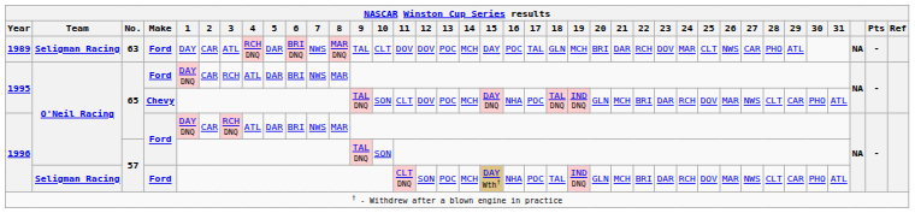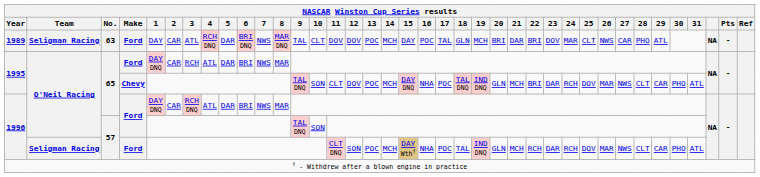1989 | 22: RCH -> BRI
1996 / Seligman Racing | 22: BRI -> RCH
